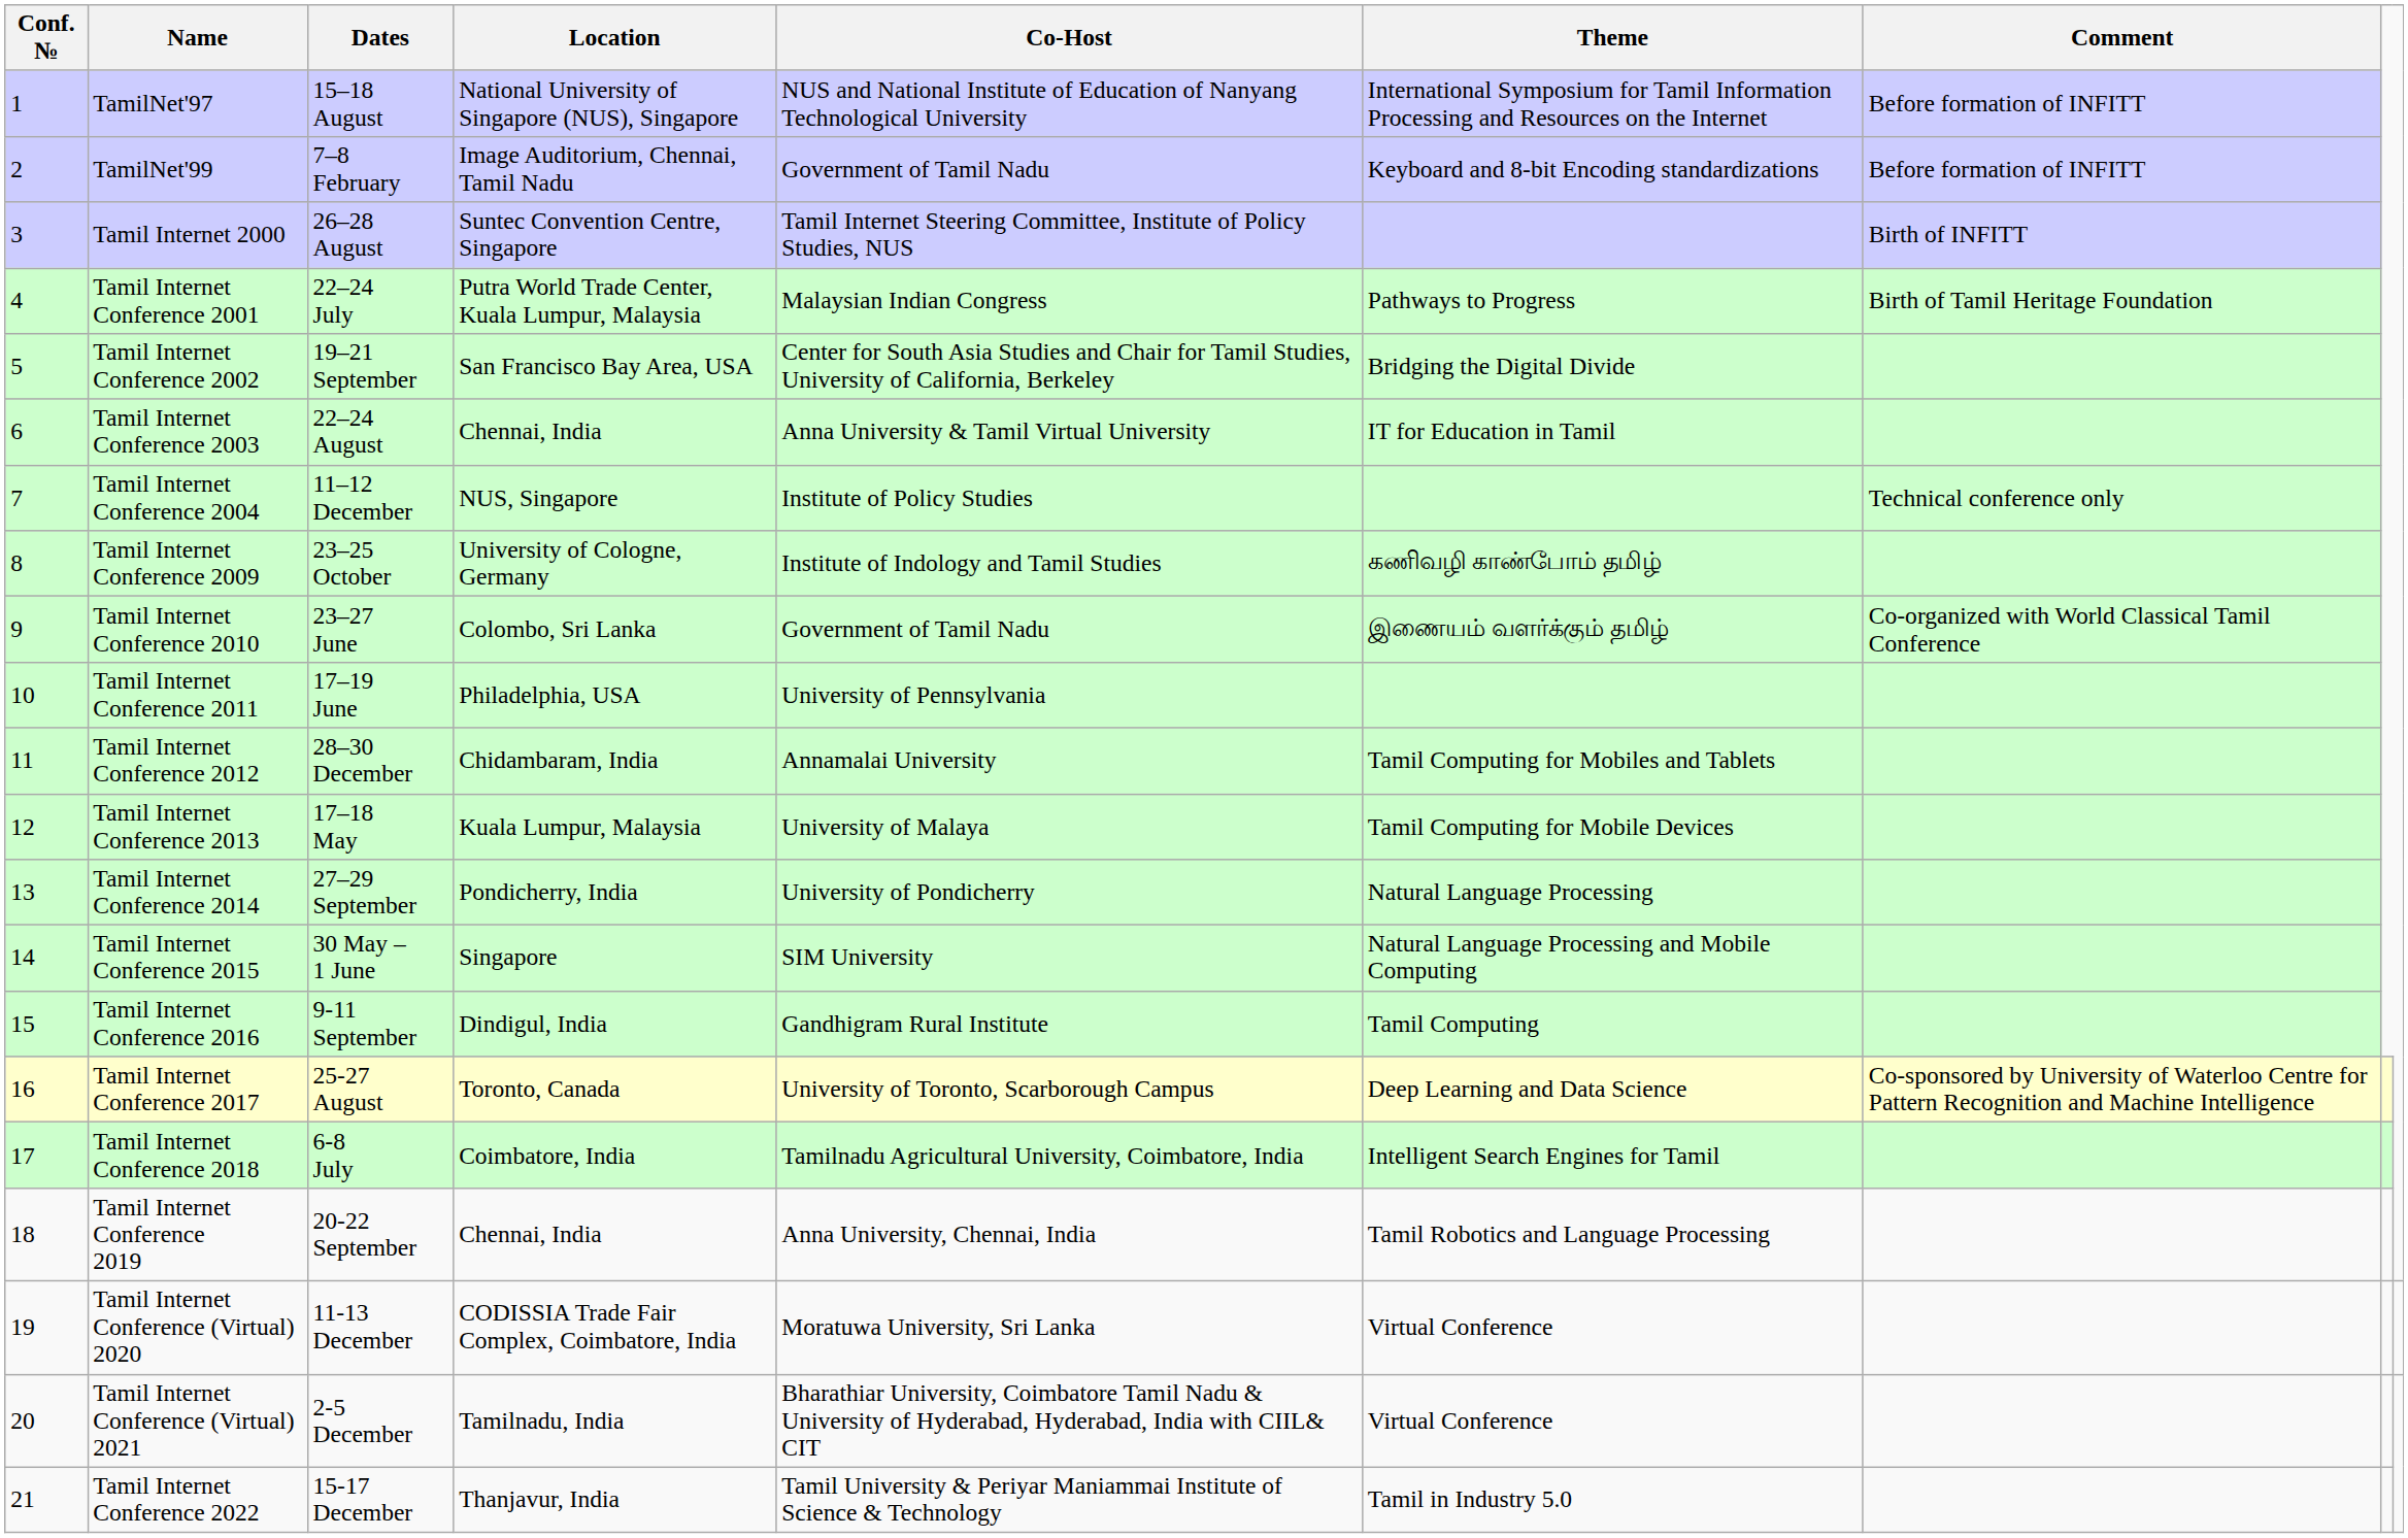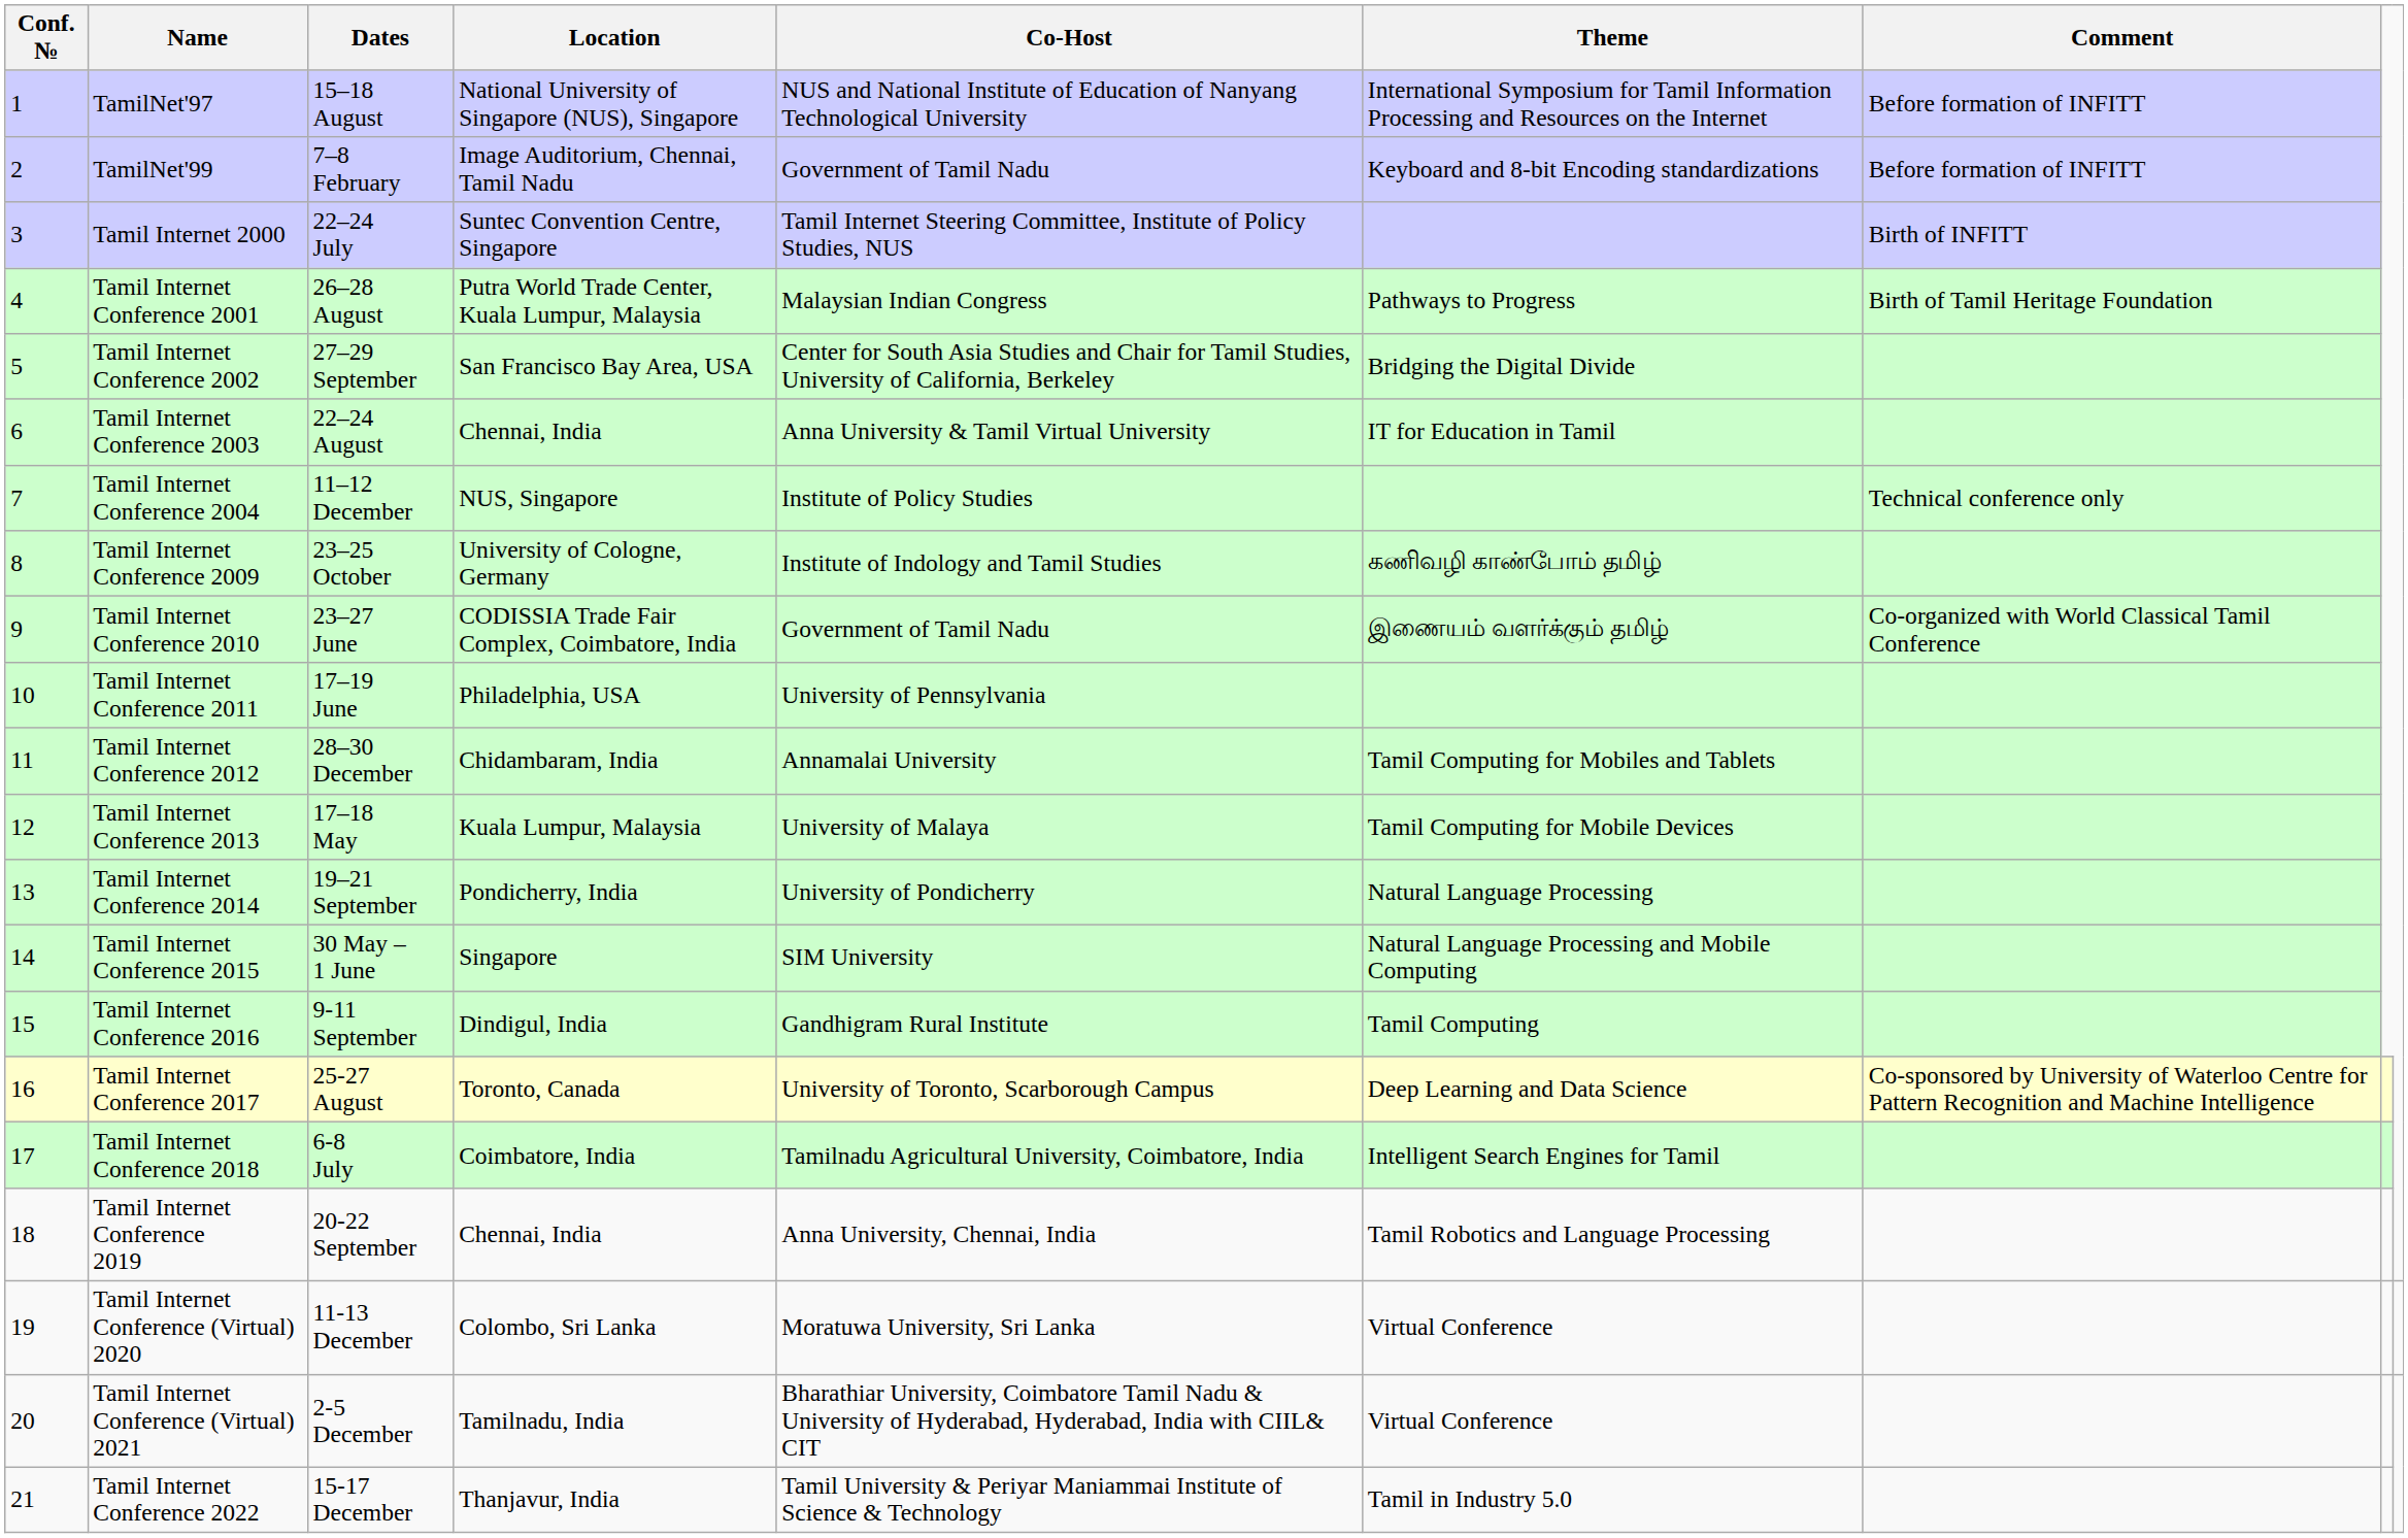Tamil Internet 2000 | Dates: 26–28 August -> 22–24 July
Tamil Internet Conference 2001 | Dates: 22–24 July -> 26–28 August
Tamil Internet Conference 2002 | Dates: 19–21 September -> 27–29 September
Tamil Internet Conference 2010 | Location: Colombo, Sri Lanka -> CODISSIA Trade Fair Complex, Coimbatore, India
Tamil Internet Conference 2014 | Dates: 27–29 September -> 19–21 September
Tamil Internet Conference (Virtual) 2020 | Location: CODISSIA Trade Fair Complex, Coimbatore, India -> Colombo, Sri Lanka
